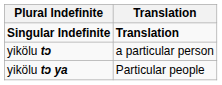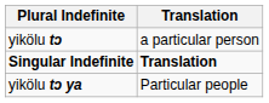rows swapped: yikölu tɔ <-> Singular Indefinite
